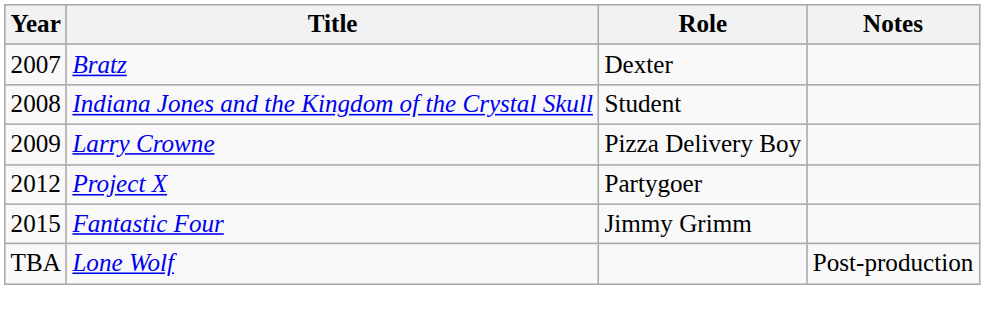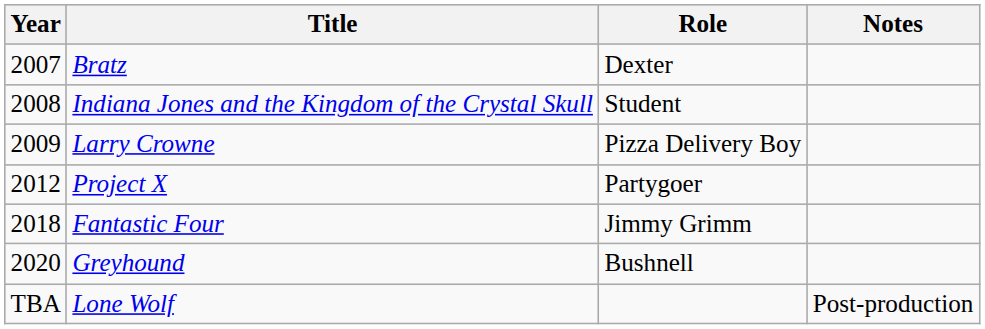Fantastic Four | Year: 2015 -> 2018
+ row: 2020 | Greyhound | Bushnell
